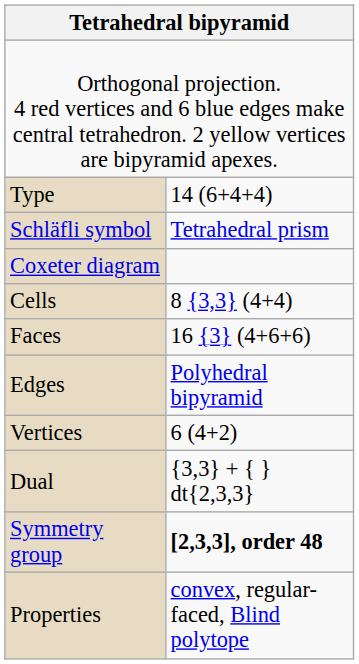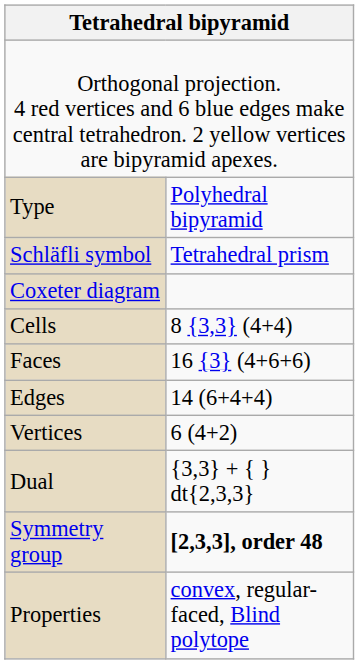Type | column 2: 14 (6+4+4) -> Polyhedral bipyramid
Edges | column 2: Polyhedral bipyramid -> 14 (6+4+4)
